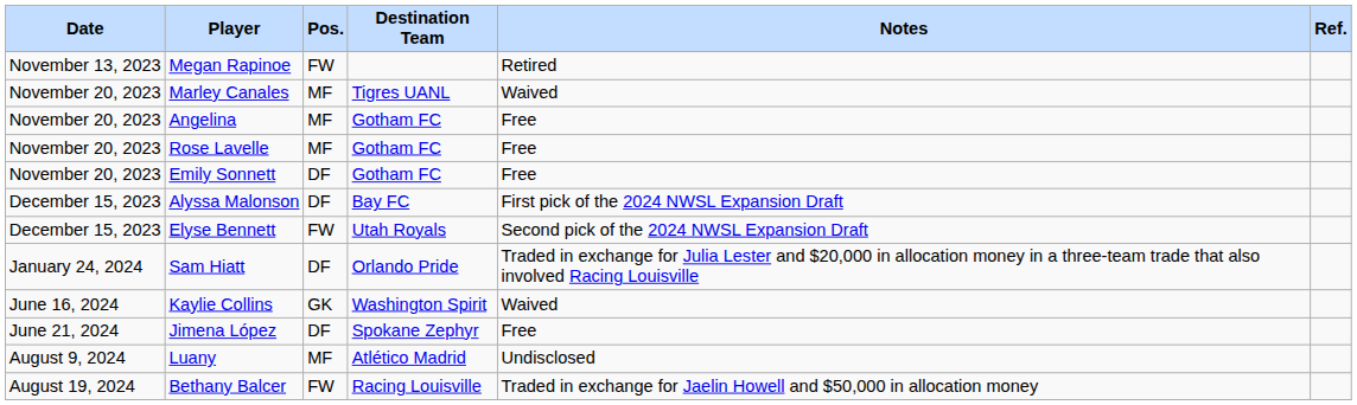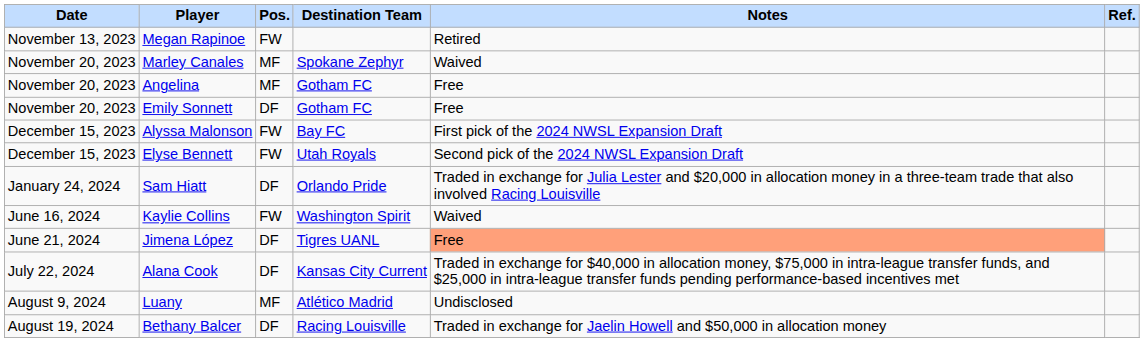Marley Canales | Destination Team: Tigres UANL -> Spokane Zephyr
- row: November 20, 2023 | Rose Lavelle | MF | Gotham FC | Free
Alyssa Malonson | Pos.: DF -> FW
Kaylie Collins | Pos.: GK -> FW
Jimena López | Destination Team: Spokane Zephyr -> Tigres UANL
Jimena López | Notes: no background -> lightsalmon background
+ row: July 22, 2024 | Alana Cook | DF | Kansas City Current | Traded in exchange for $40,000 in allocation money, $75,000 in intra-league transfer funds, and $25,000 in intra-league transfer funds pending performance-based incentives met
Bethany Balcer | Pos.: FW -> DF
